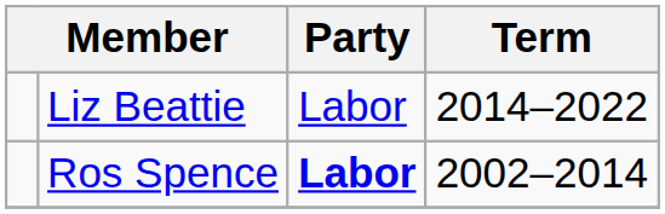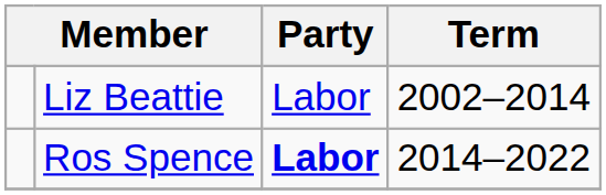Liz Beattie | Term: 2014–2022 -> 2002–2014
Ros Spence | Term: 2002–2014 -> 2014–2022
